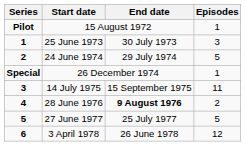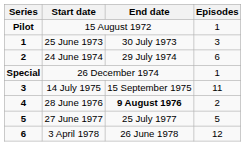24 June 1974 | Episodes: 5 -> 6
